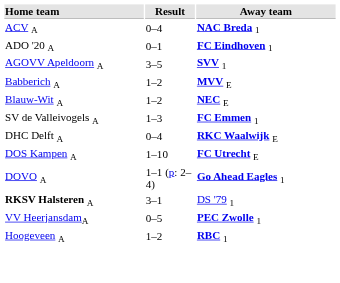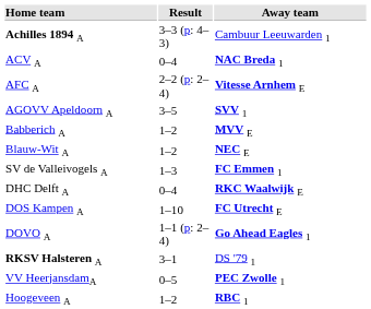+ row: Achilles 1894 A | 3–3 (p: 4–3) | Cambuur Leeuwarden 1
- row: ADO '20 A | 0–1 | FC Eindhoven 1
+ row: AFC A | 2–2 (p: 2–4) | Vitesse Arnhem E
